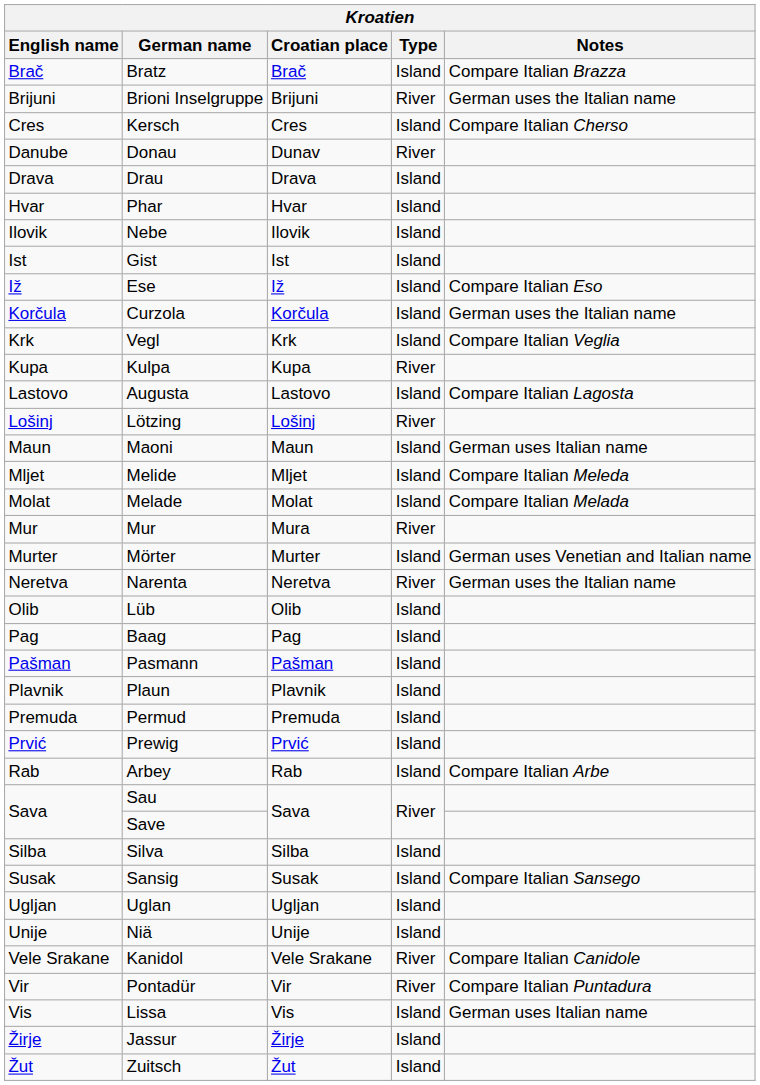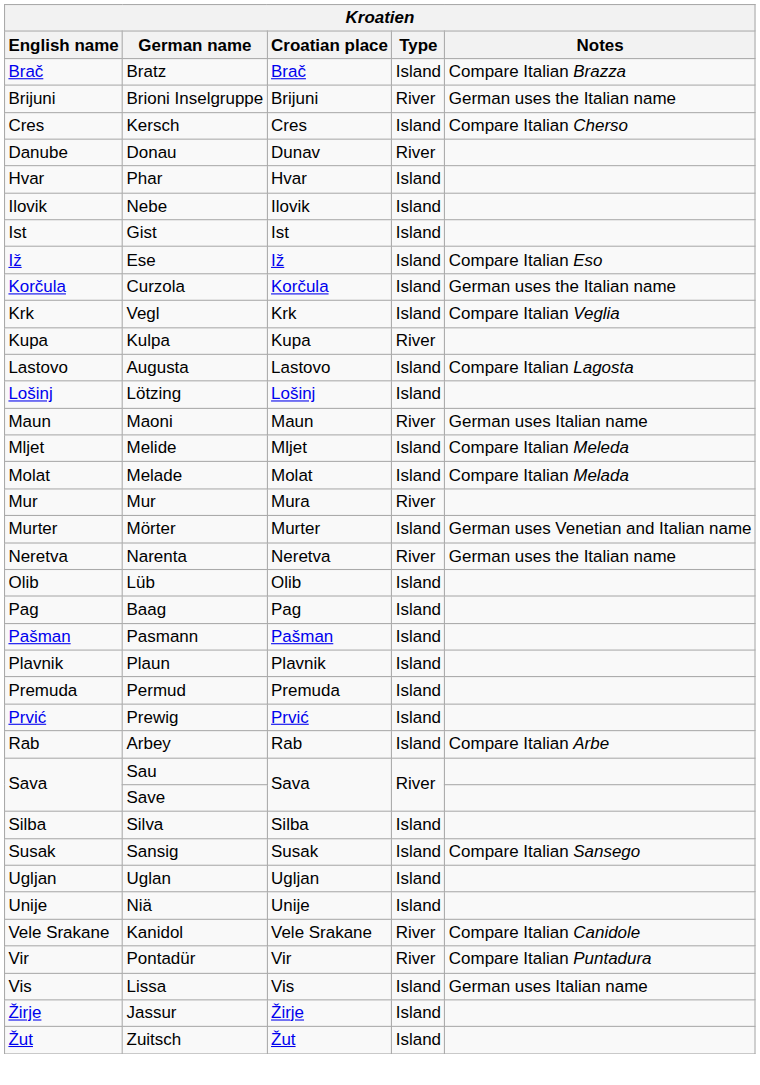- row: Drava | Drau | Drava | Island
Lötzing | Type: River -> Island
Maoni | Type: Island -> River
